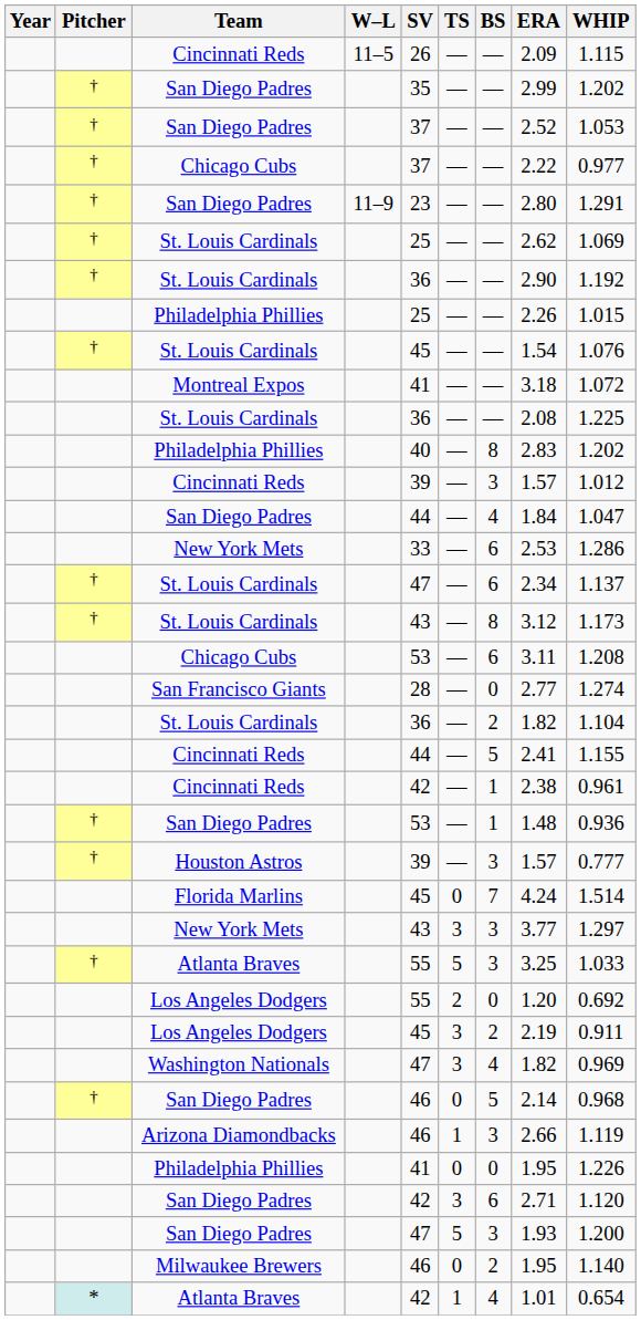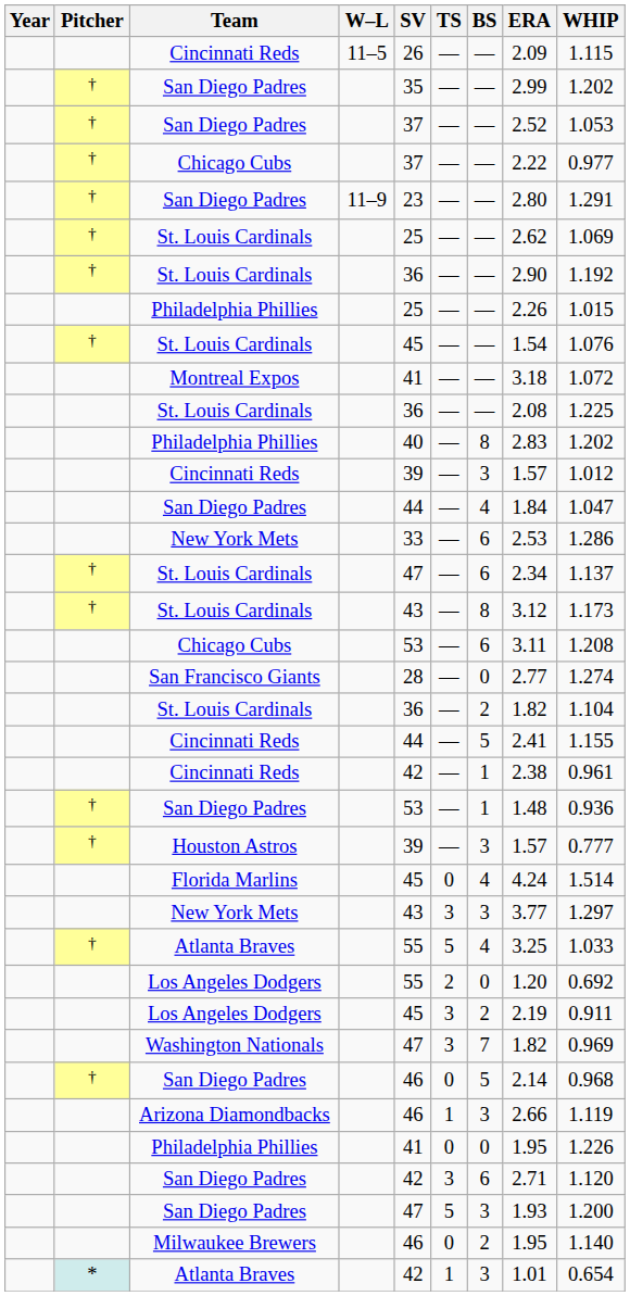Florida Marlins | BS: 7 -> 4
† / Atlanta Braves | BS: 3 -> 4
Washington Nationals | BS: 4 -> 7
* / Atlanta Braves | BS: 4 -> 3
